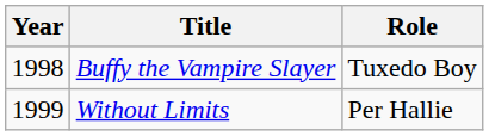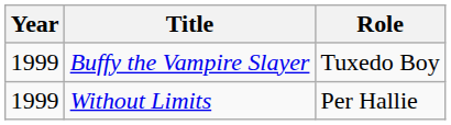Buffy the Vampire Slayer | Year: 1998 -> 1999
